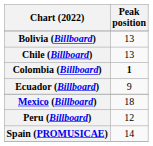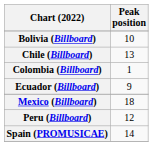Bolivia (Billboard) | Peak position: 13 -> 10
Colombia (Billboard) | Peak position: bold -> normal
